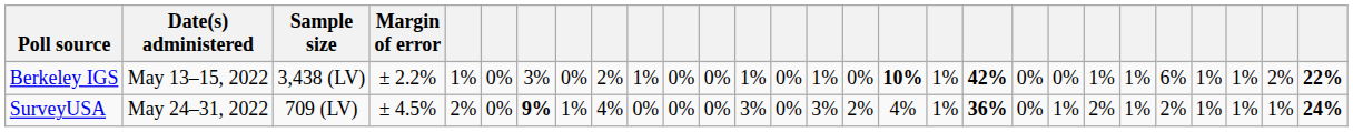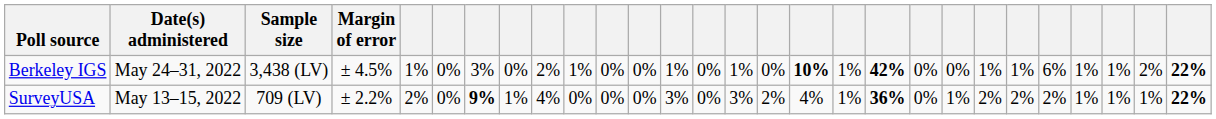Berkeley IGS | Date(s) administered: May 13–15, 2022 -> May 24–31, 2022
Berkeley IGS | Margin of error: ± 2.2% -> ± 4.5%
SurveyUSA | Date(s) administered: May 24–31, 2022 -> May 13–15, 2022
SurveyUSA | Margin of error: ± 4.5% -> ± 2.2%
SurveyUSA | column 23: 1% -> 2%
SurveyUSA | column 28: 24% -> 22%
